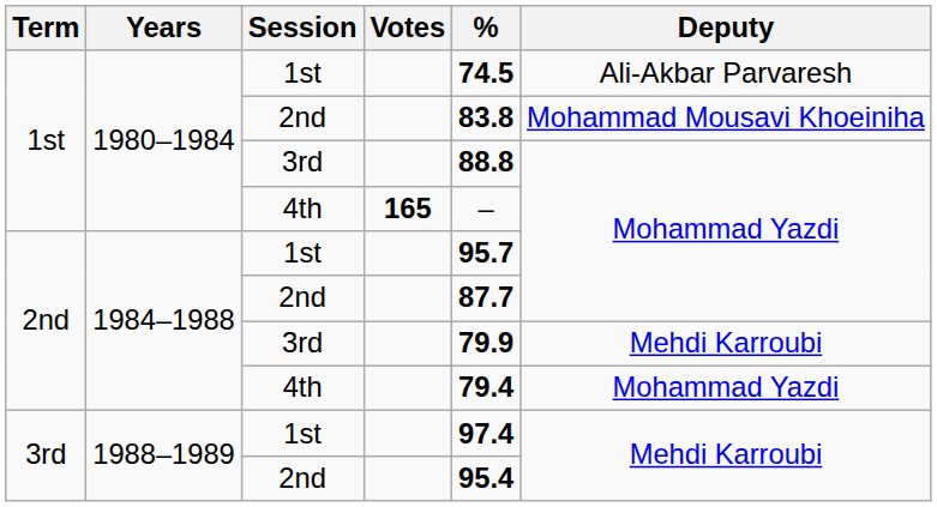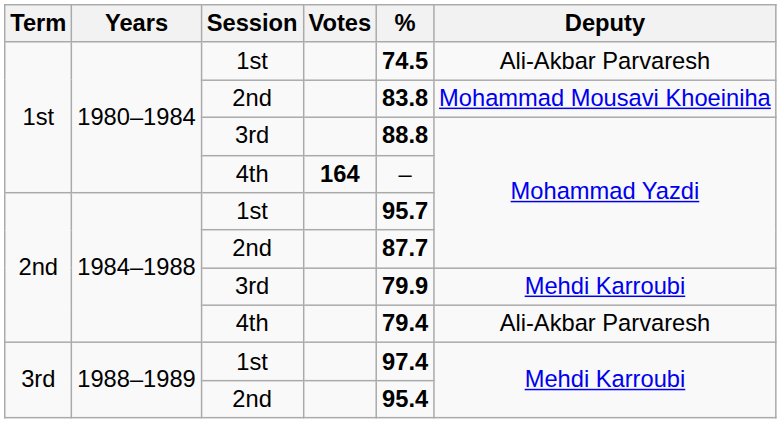1st / 4th | Votes: 165 -> 164
2nd / 4th | Deputy: Mohammad Yazdi -> Ali-Akbar Parvaresh
